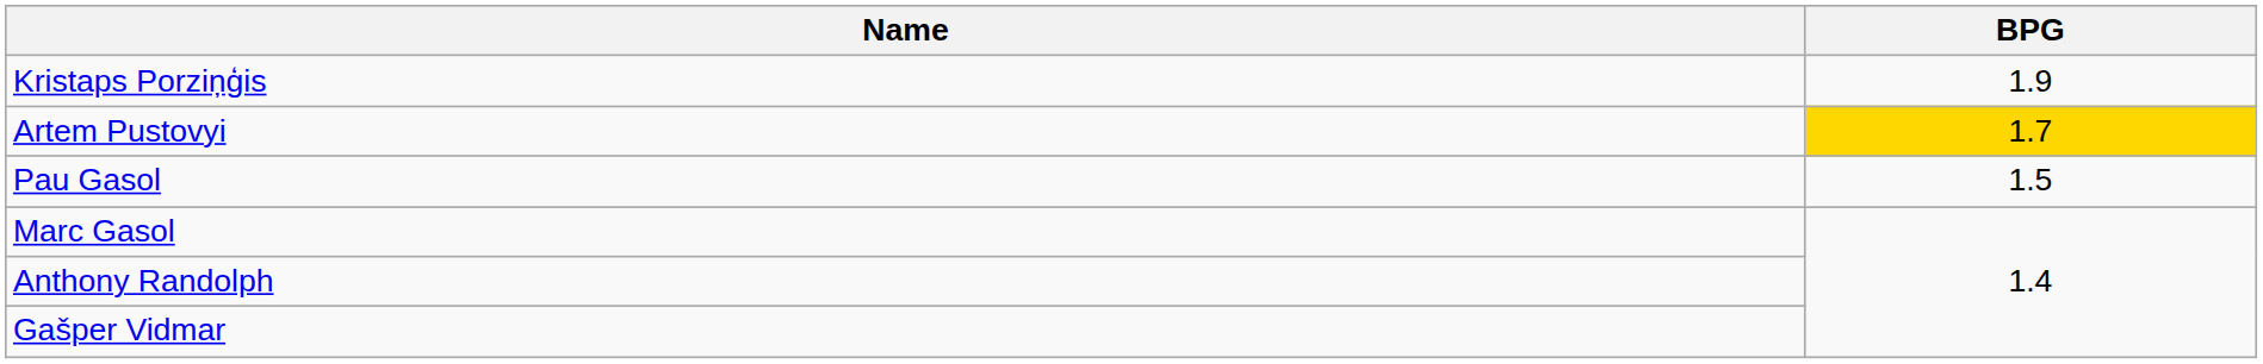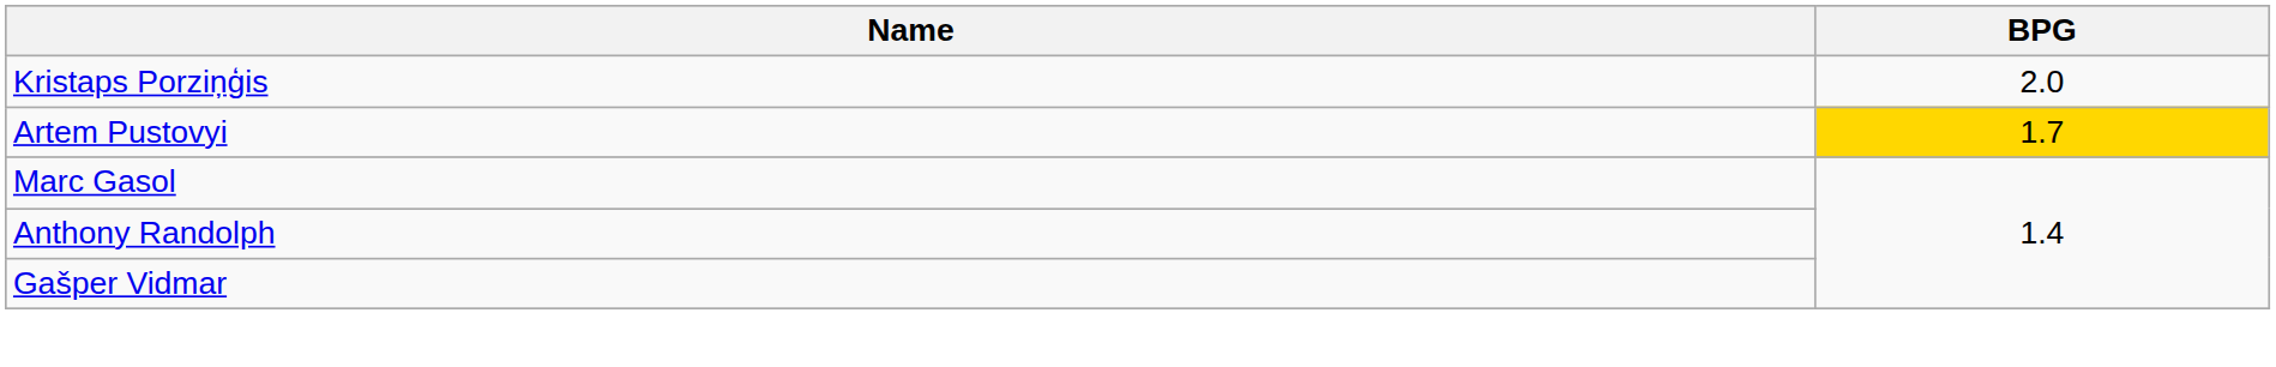Kristaps Porziņģis | BPG: 1.9 -> 2.0
- row: Pau Gasol | 1.5
